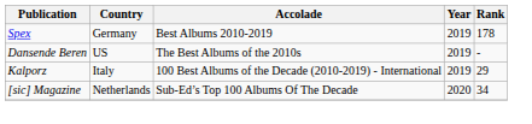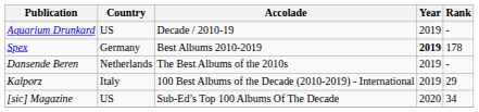+ row: Aquarium Drunkard | US | Decade / 2010-19 | 2019 | -
Spex | Year: normal -> bold
Dansende Beren | Country: US -> Netherlands
[sic] Magazine | Country: Netherlands -> US
